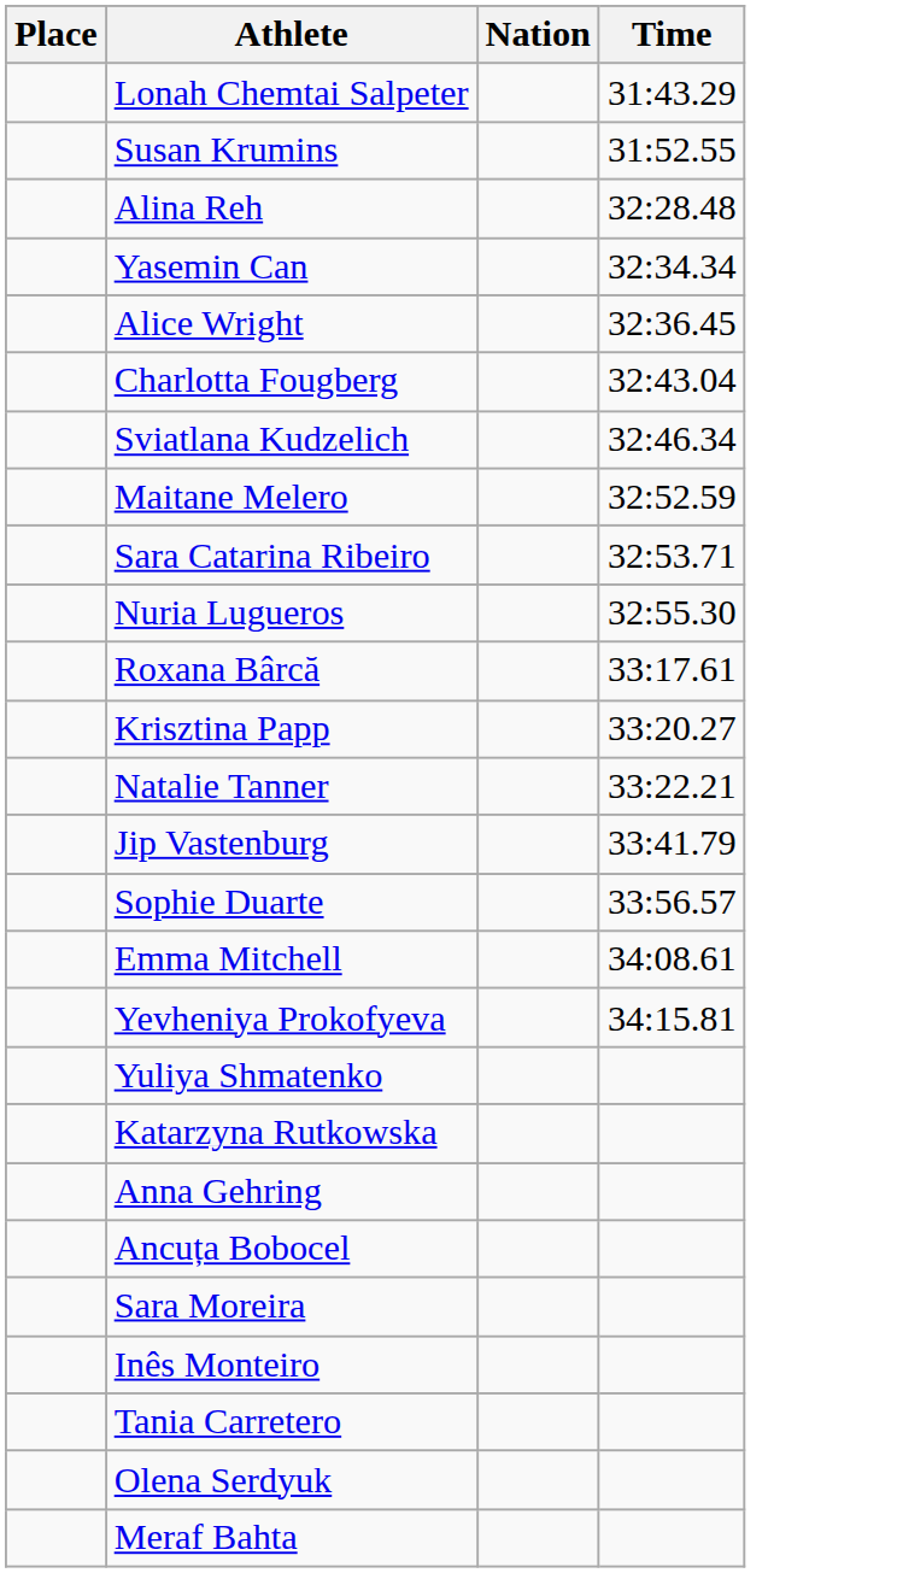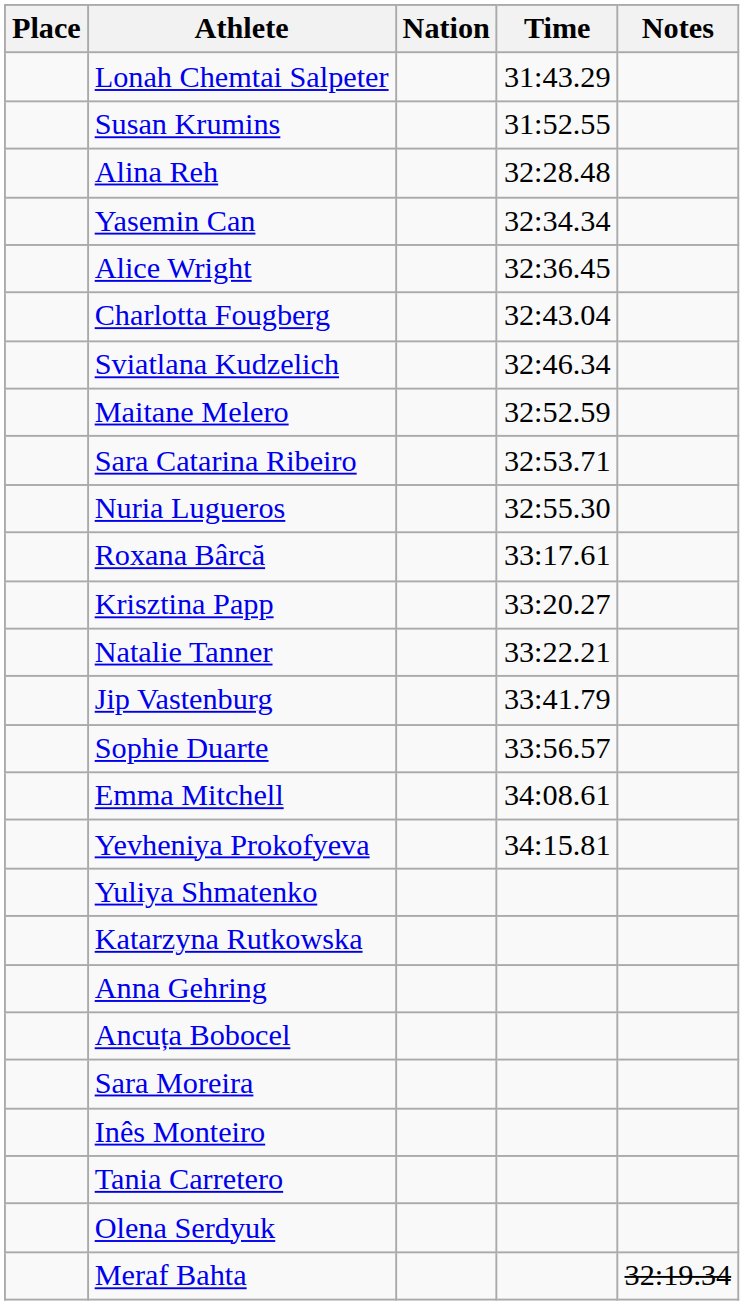+ column: Notes | 32:19.34
